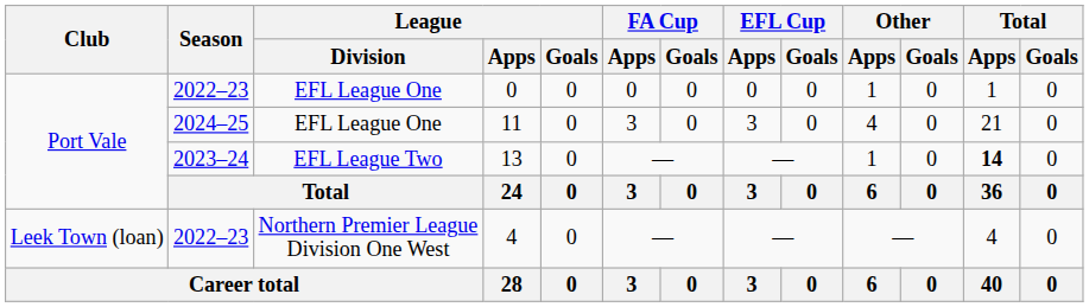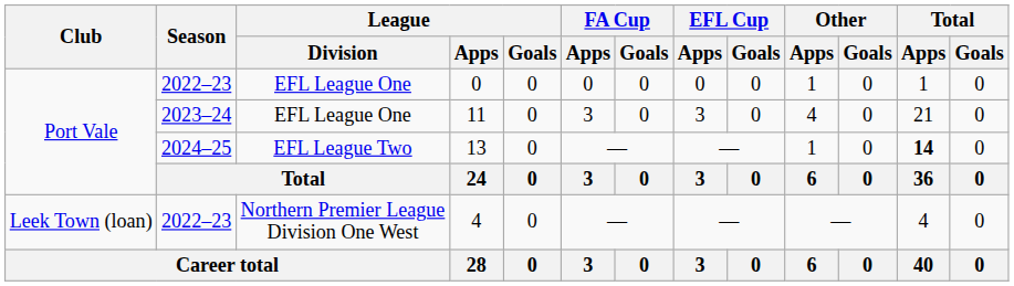11 | Season: 2024–25 -> 2023–24
13 | Season: 2023–24 -> 2024–25
